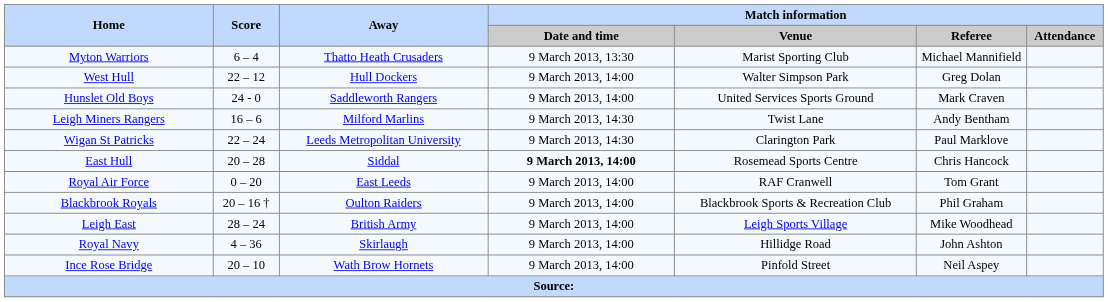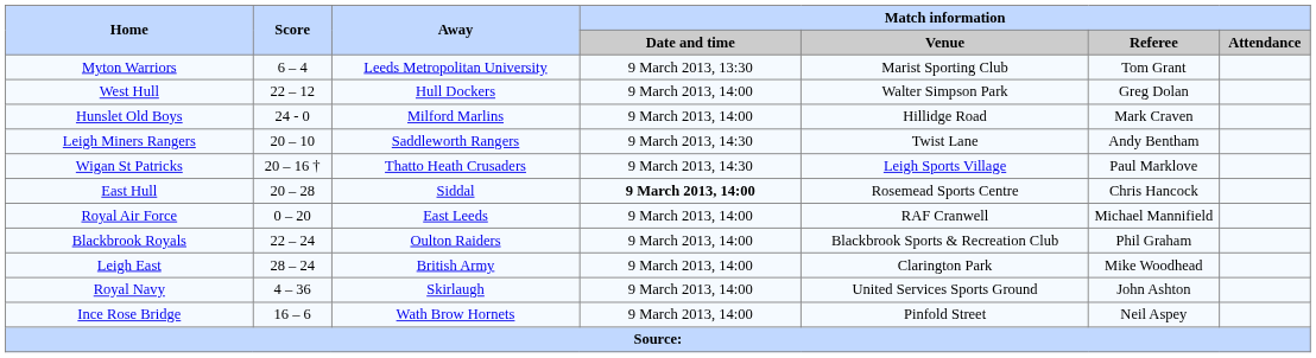Myton Warriors | Away: Thatto Heath Crusaders -> Leeds Metropolitan University
Myton Warriors | Match information / Referee: Michael Mannifield -> Tom Grant
Hunslet Old Boys | Away: Saddleworth Rangers -> Milford Marlins
Hunslet Old Boys | Match information / Venue: United Services Sports Ground -> Hillidge Road
Leigh Miners Rangers | Score: 16 – 6 -> 20 – 10
Leigh Miners Rangers | Away: Milford Marlins -> Saddleworth Rangers
Wigan St Patricks | Score: 22 – 24 -> 20 – 16 †
Wigan St Patricks | Away: Leeds Metropolitan University -> Thatto Heath Crusaders
Wigan St Patricks | Match information / Venue: Clarington Park -> Leigh Sports Village
Royal Air Force | Match information / Referee: Tom Grant -> Michael Mannifield
Blackbrook Royals | Score: 20 – 16 † -> 22 – 24
Leigh East | Match information / Venue: Leigh Sports Village -> Clarington Park
Royal Navy | Match information / Venue: Hillidge Road -> United Services Sports Ground
Ince Rose Bridge | Score: 20 – 10 -> 16 – 6
